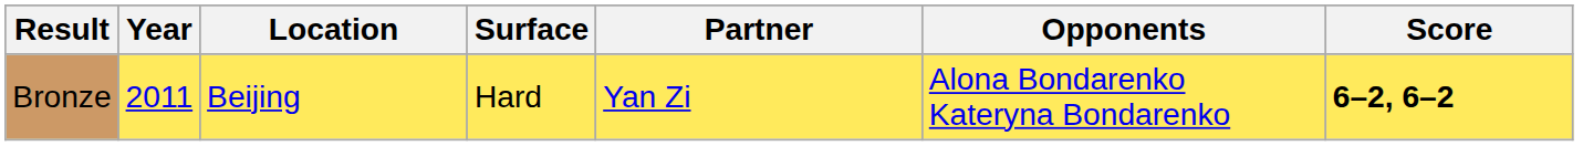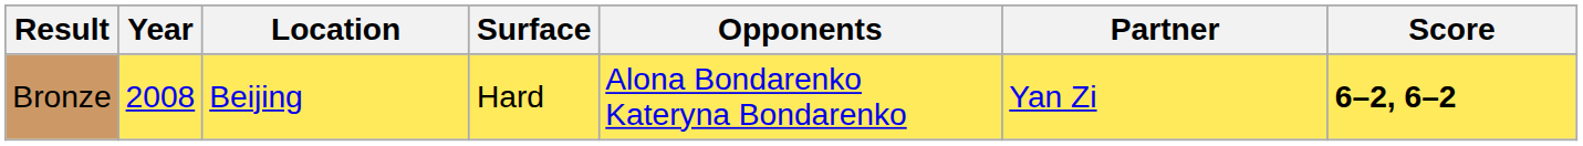columns swapped: Partner <-> Opponents
Bronze | Year: 2011 -> 2008
